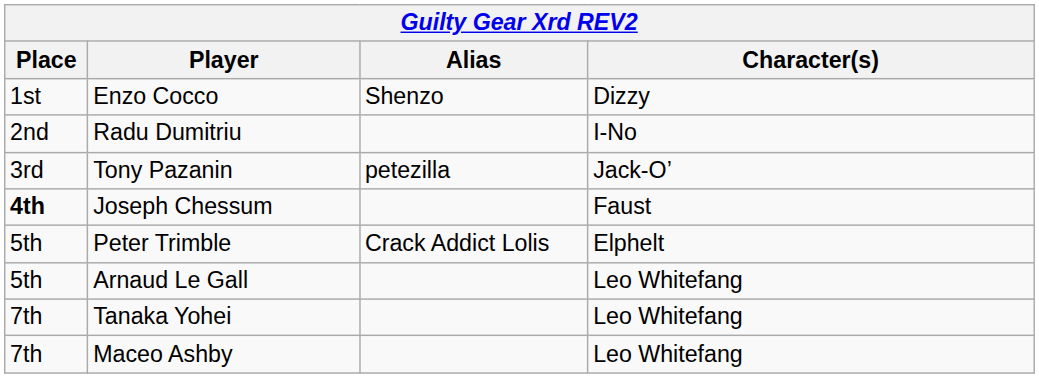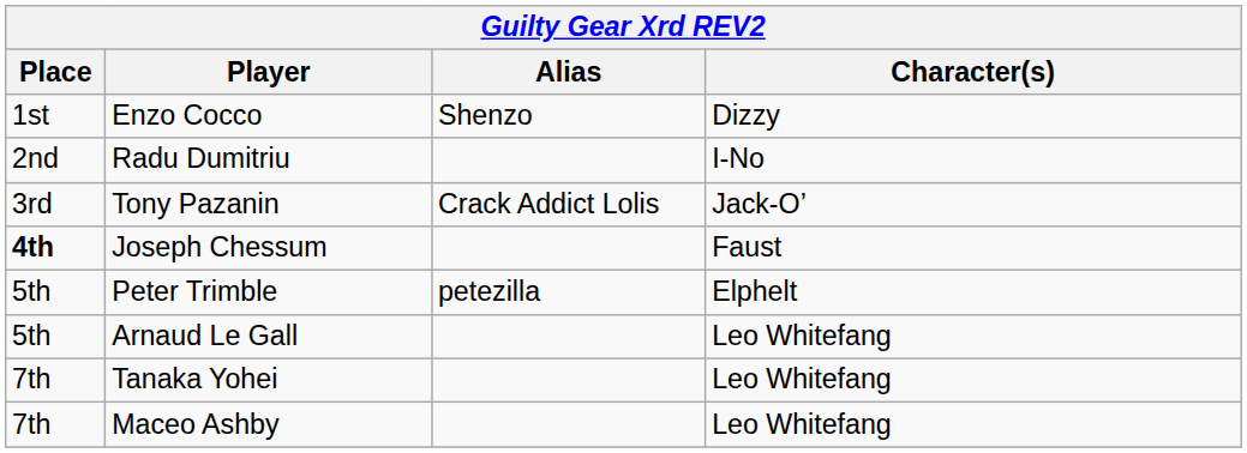Tony Pazanin | Alias: petezilla -> Crack Addict Lolis
Peter Trimble | Alias: Crack Addict Lolis -> petezilla
